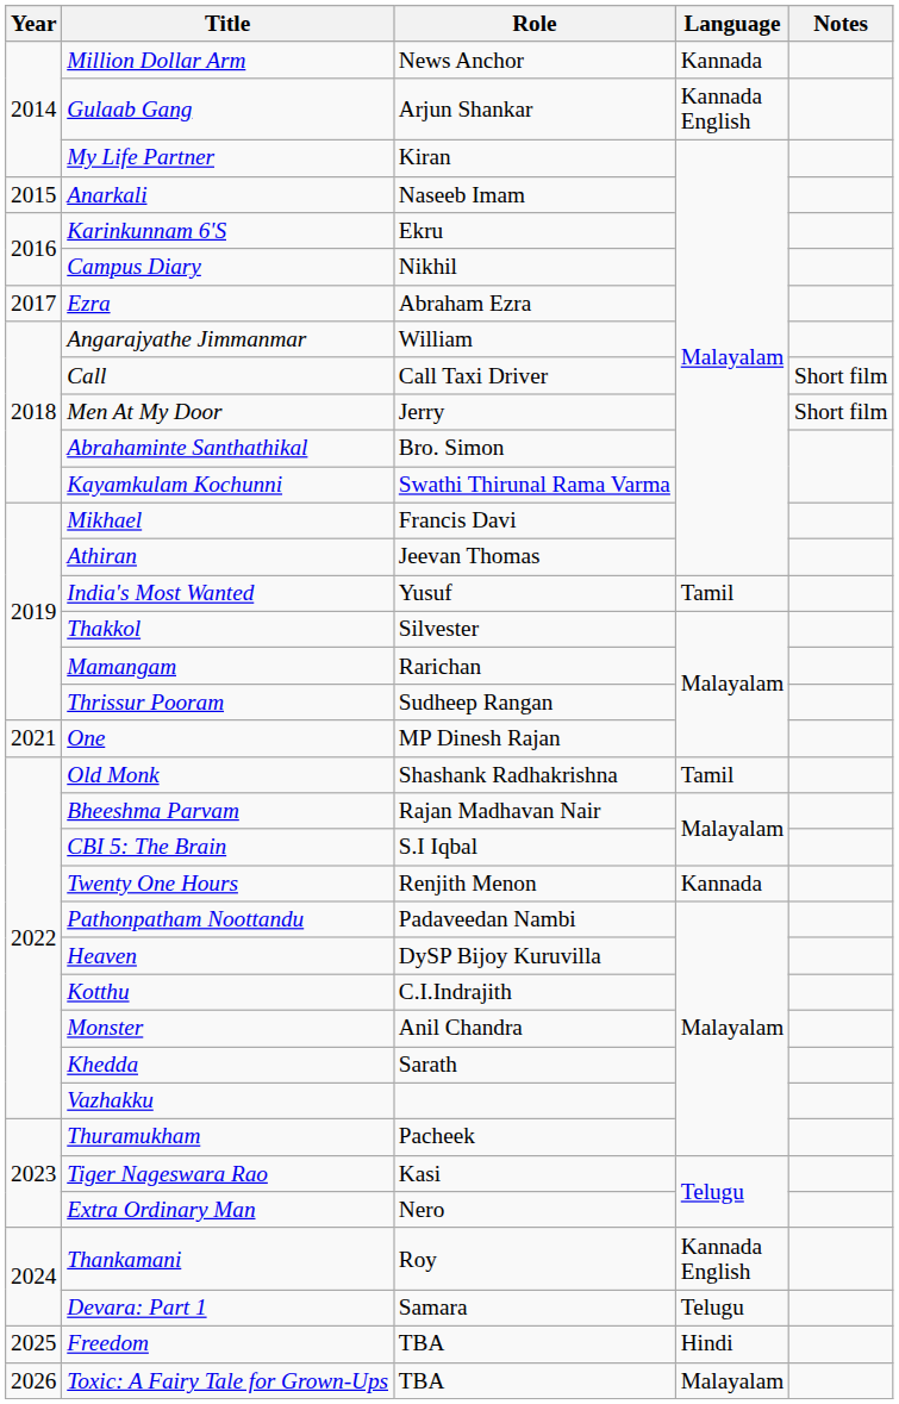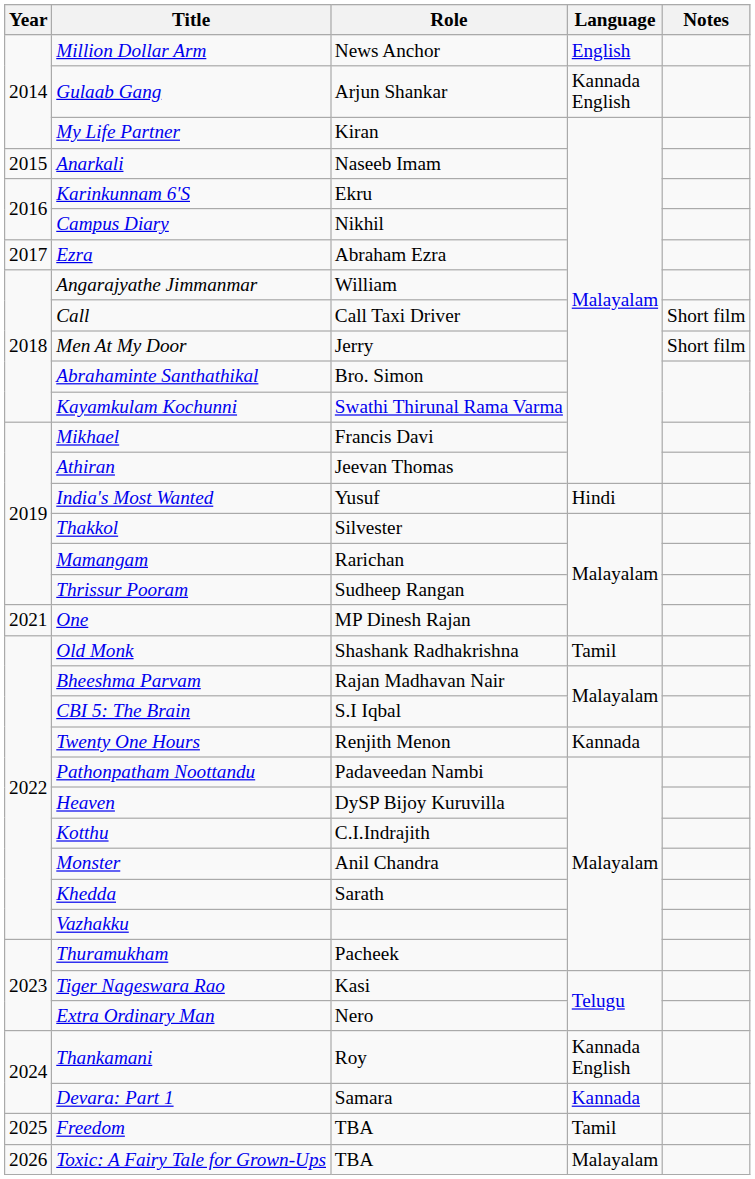Million Dollar Arm | Language: Kannada -> English
India's Most Wanted | Language: Tamil -> Hindi
Devara: Part 1 | Language: Telugu -> Kannada
Freedom | Language: Hindi -> Tamil
